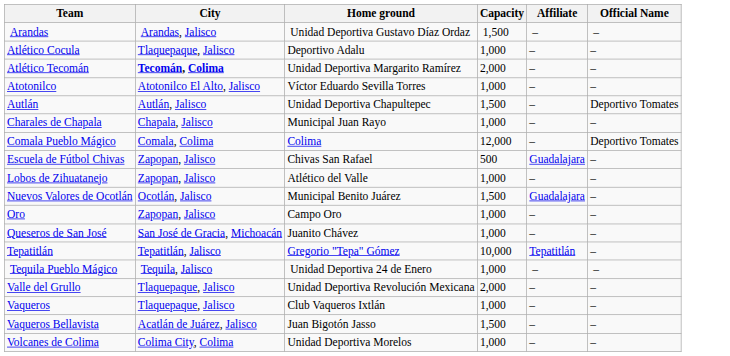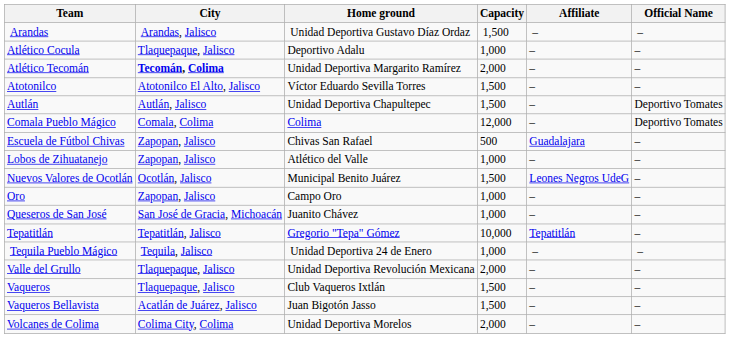Atotonilco | Capacity: 1,000 -> 1,500
- row: Charales de Chapala | Chapala, Jalisco | Municipal Juan Rayo | 1,000 | – | –
Nuevos Valores de Ocotlán | Affiliate: Guadalajara -> Leones Negros UdeG
Vaqueros | Capacity: 1,000 -> 1,500
Volcanes de Colima | Capacity: 1,000 -> 2,000
